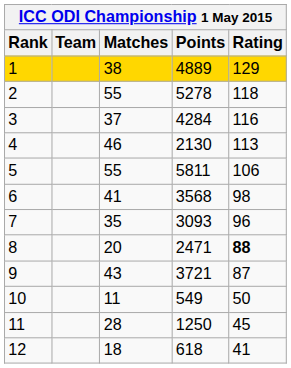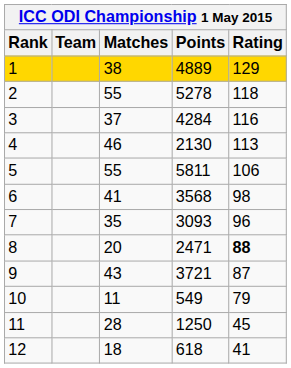10 | Rating: 50 -> 79
